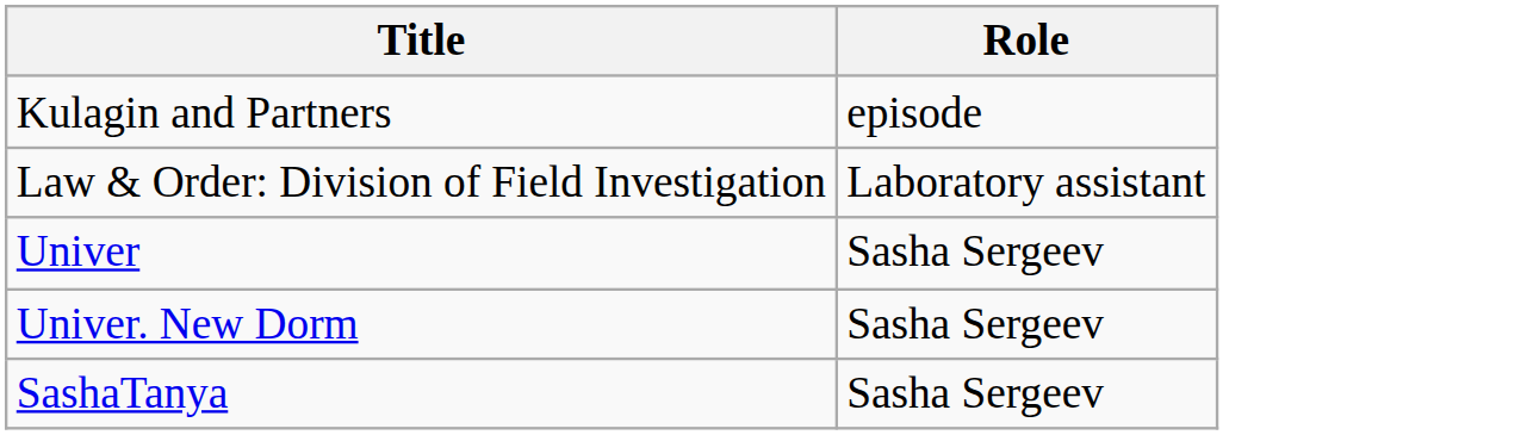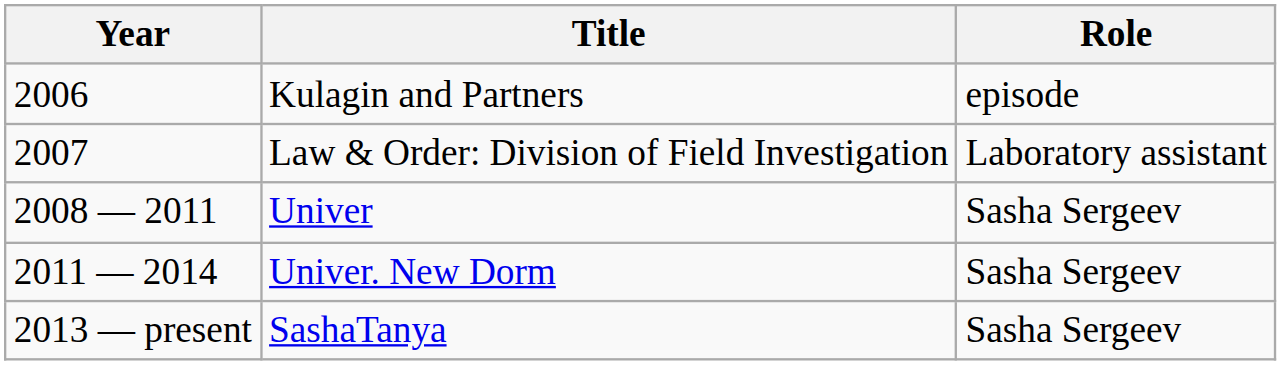+ column: Year | 2006 | 2007 | 2008 — 2011 | 2011 — 2014 | 2013 — present
